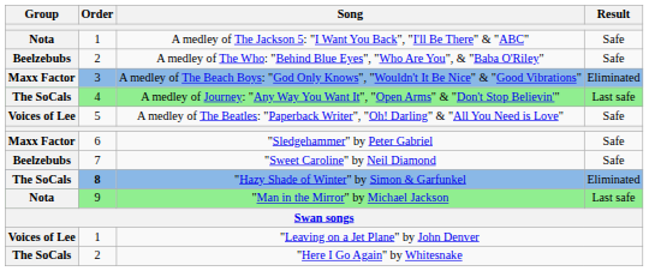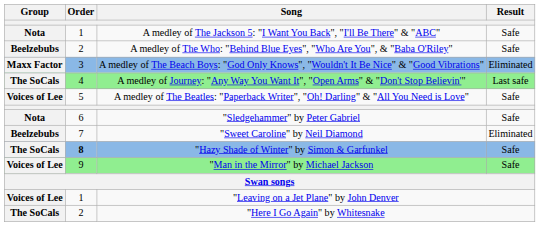"Sledgehammer" by Peter Gabriel | Group: Maxx Factor -> Nota
"Sweet Caroline" by Neil Diamond | Result: Safe -> Eliminated
"Hazy Shade of Winter" by Simon & Garfunkel | Result: Eliminated -> Safe
"Man in the Mirror" by Michael Jackson | Group: Nota -> Voices of Lee
"Man in the Mirror" by Michael Jackson | Result: Last safe -> Safe
